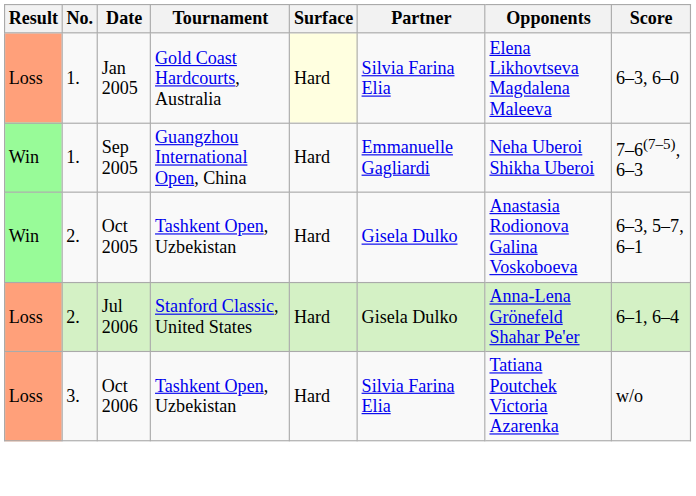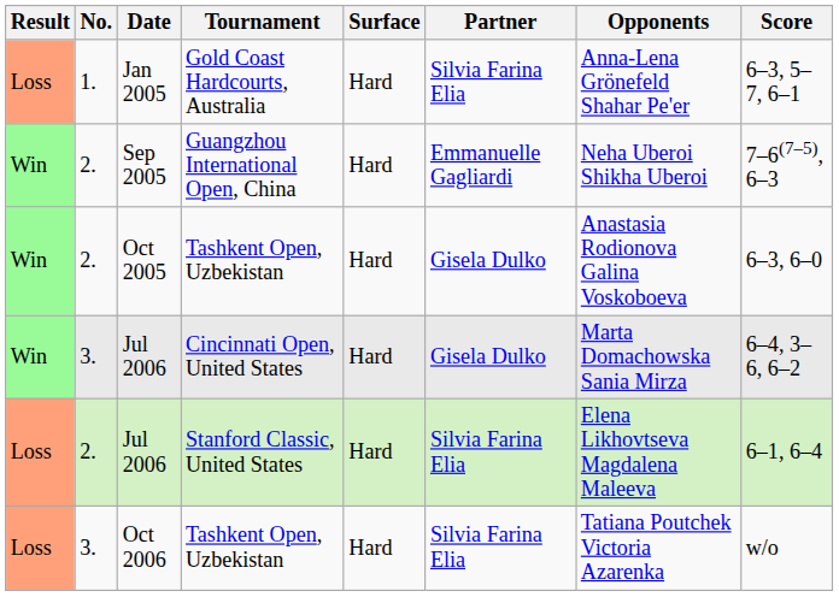Jan 2005 | Surface: lightyellow background -> no background
Jan 2005 | Opponents: Elena Likhovtseva Magdalena Maleeva -> Anna-Lena Grönefeld Shahar Pe'er
Jan 2005 | Score: 6–3, 6–0 -> 6–3, 5–7, 6–1
Sep 2005 | No.: 1. -> 2.
Oct 2005 | Score: 6–3, 5–7, 6–1 -> 6–3, 6–0
+ row: Win | 3. | Jul 2006 | Cincinnati Open, United States | Hard | Gisela Dulko | Marta Domachowska Sania Mirza | 6–4, 3–6, 6–2
Jul 2006 / Stanford Classic, United States | Partner: Gisela Dulko -> Silvia Farina Elia
Jul 2006 / Stanford Classic, United States | Opponents: Anna-Lena Grönefeld Shahar Pe'er -> Elena Likhovtseva Magdalena Maleeva
